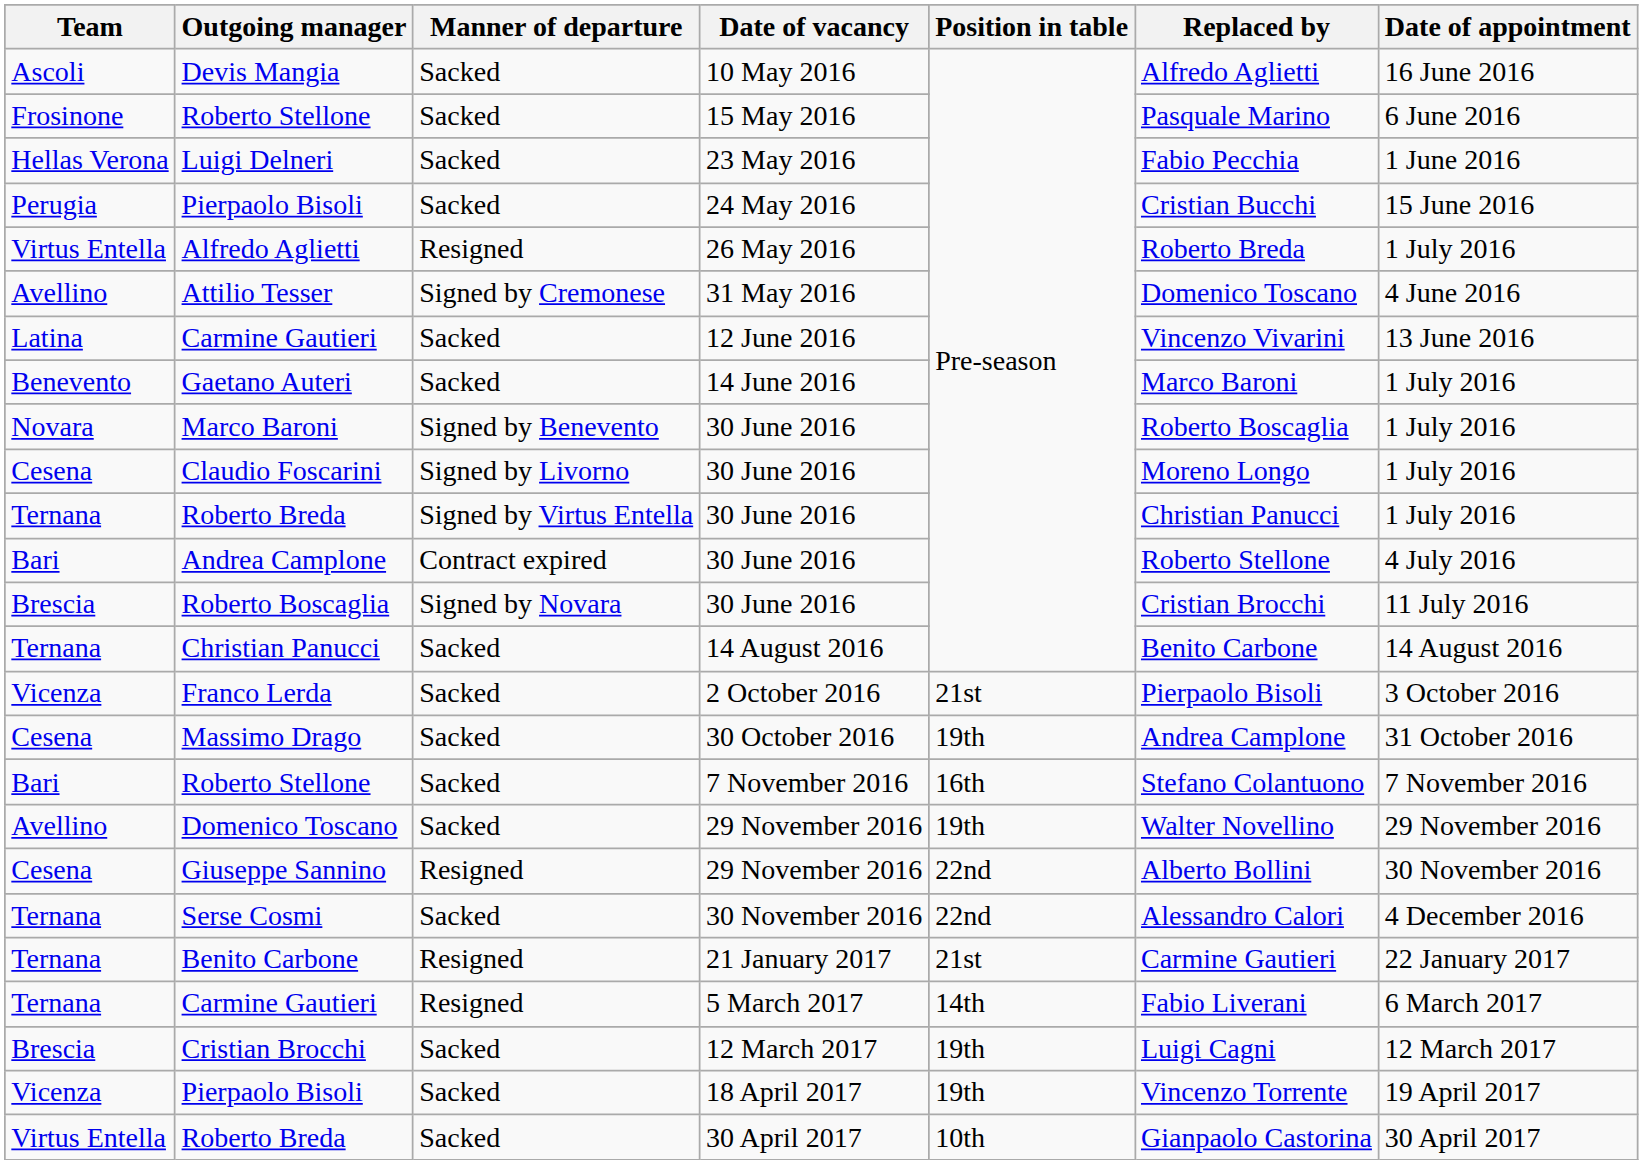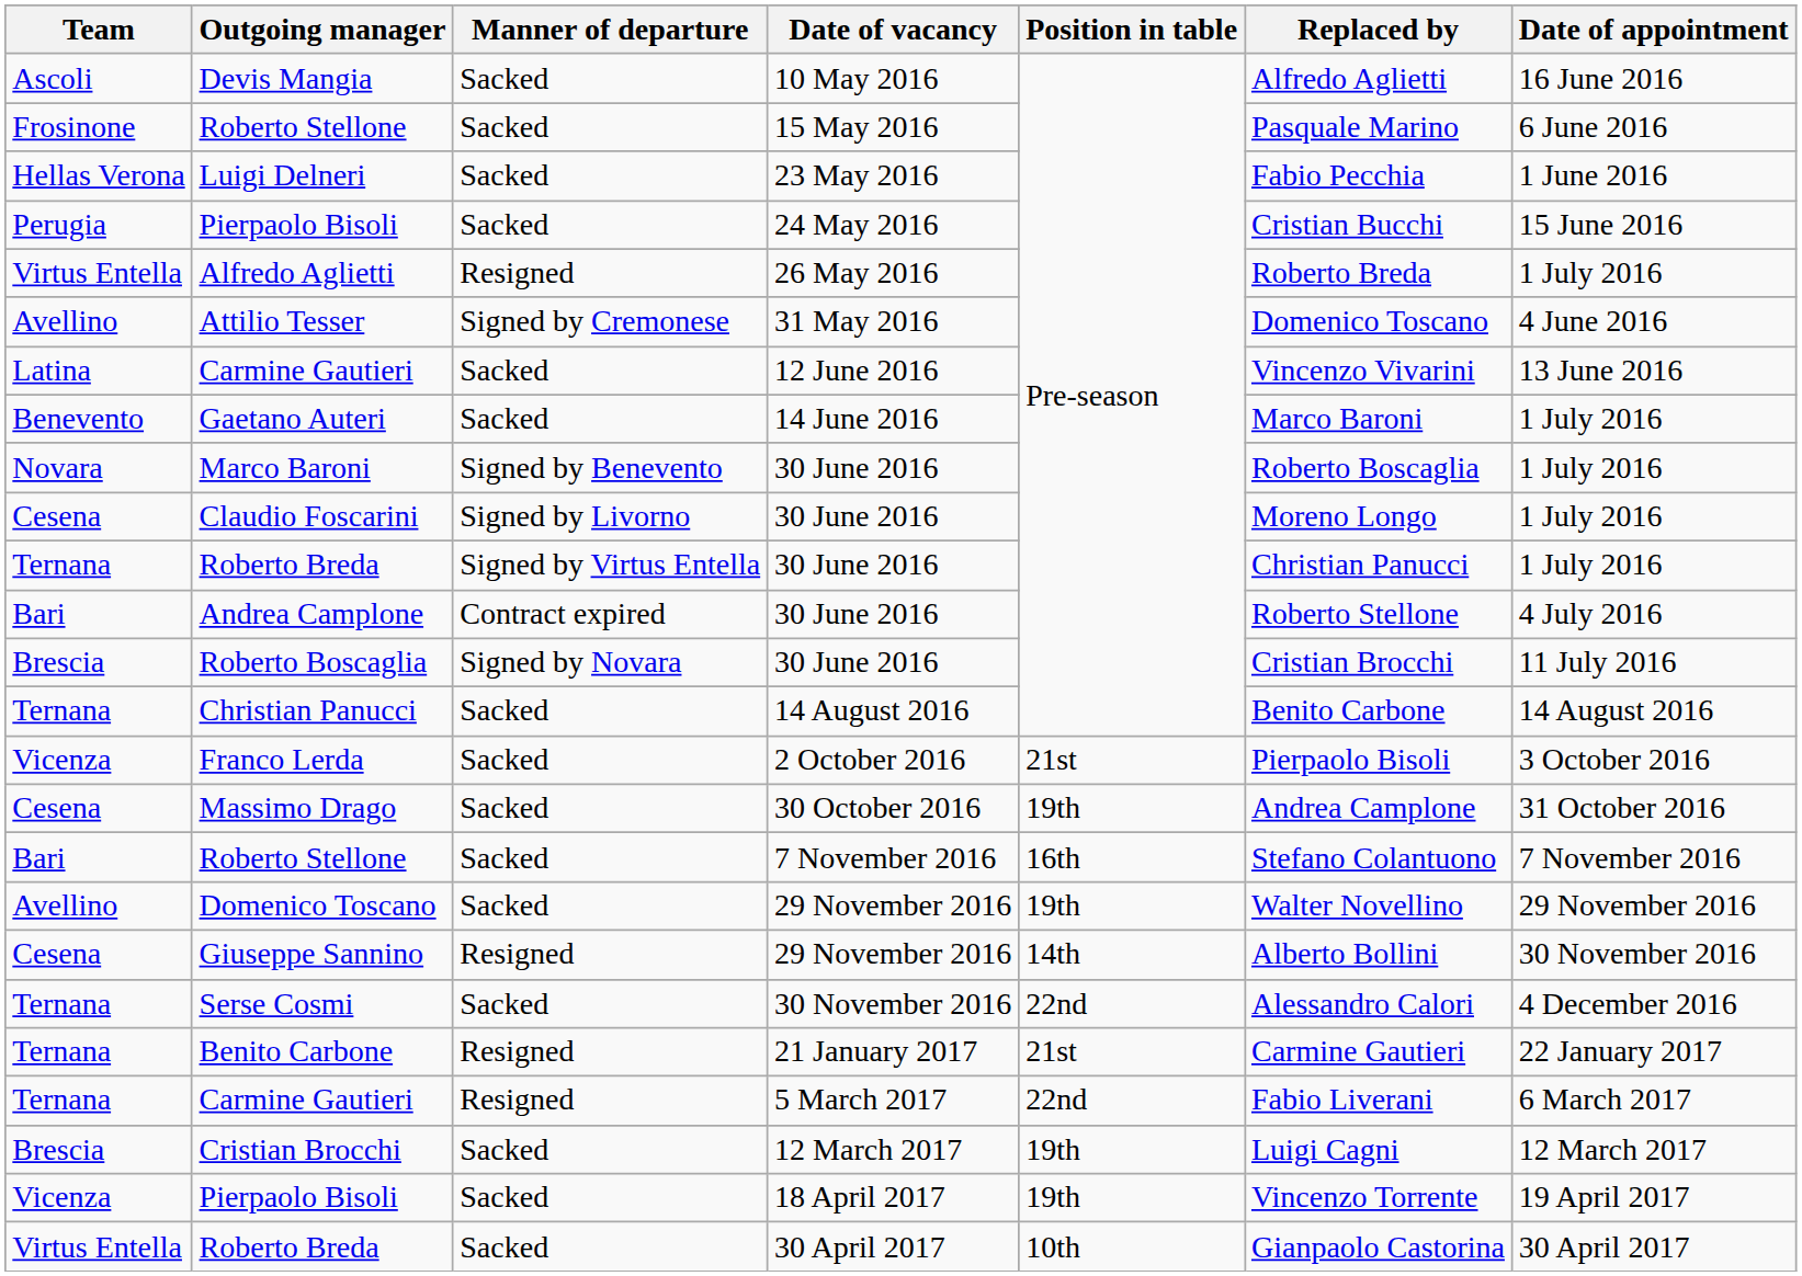Giuseppe Sannino | Position in table: 22nd -> 14th
Carmine Gautieri / 5 March 2017 | Position in table: 14th -> 22nd
